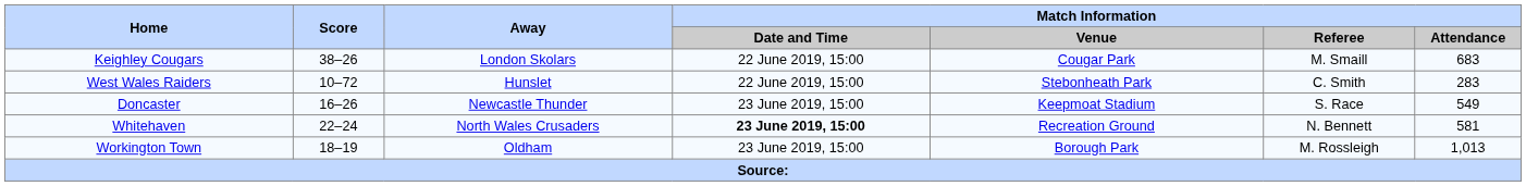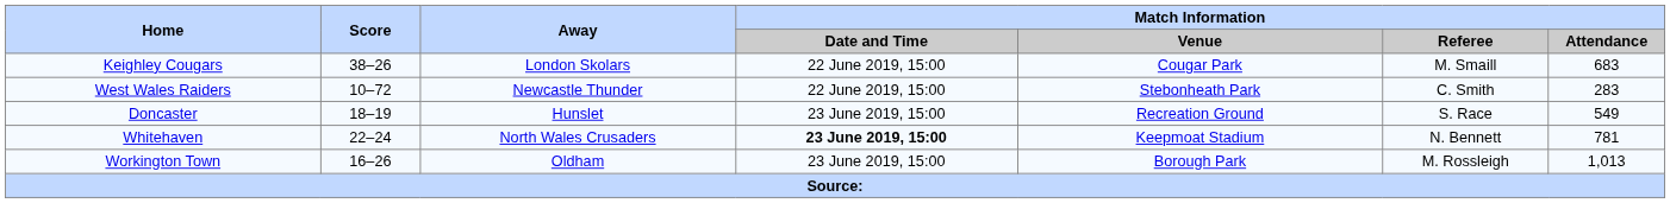West Wales Raiders | Away: Hunslet -> Newcastle Thunder
Doncaster | Score: 16–26 -> 18–19
Doncaster | Away: Newcastle Thunder -> Hunslet
Doncaster | Match Information / Venue: Keepmoat Stadium -> Recreation Ground
Whitehaven | Match Information / Venue: Recreation Ground -> Keepmoat Stadium
Whitehaven | Match Information / Attendance: 581 -> 781
Workington Town | Score: 18–19 -> 16–26
